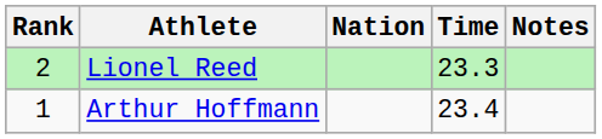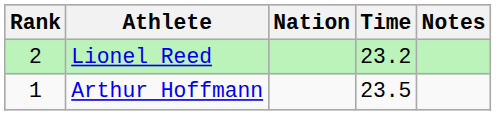Lionel Reed | Time: 23.3 -> 23.2
Arthur Hoffmann | Time: 23.4 -> 23.5
